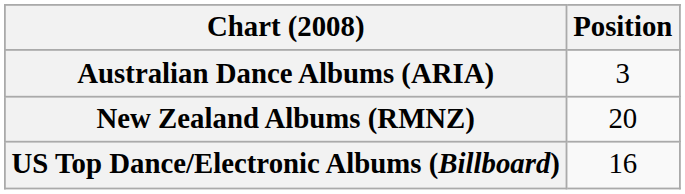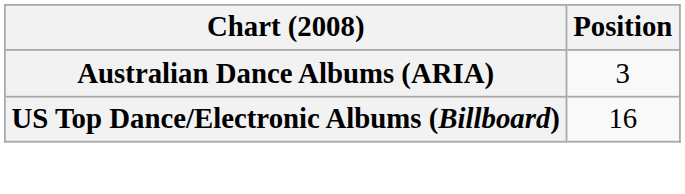- row: New Zealand Albums (RMNZ) | 20
